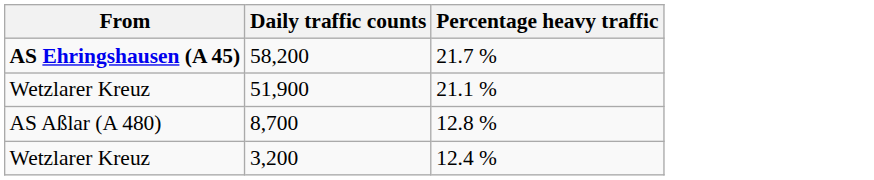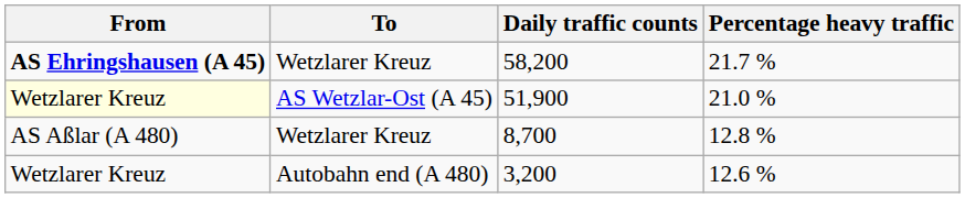+ column: To | Wetzlarer Kreuz | AS Wetzlar-Ost (A 45) | Wetzlarer Kreuz | Autobahn end (A 480)
51,900 | From: no background -> lightyellow background
51,900 | Percentage heavy traffic: 21.1 % -> 21.0 %
3,200 | Percentage heavy traffic: 12.4 % -> 12.6 %
